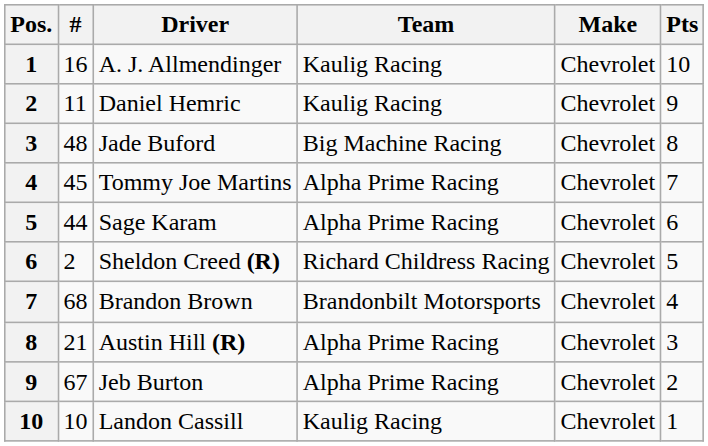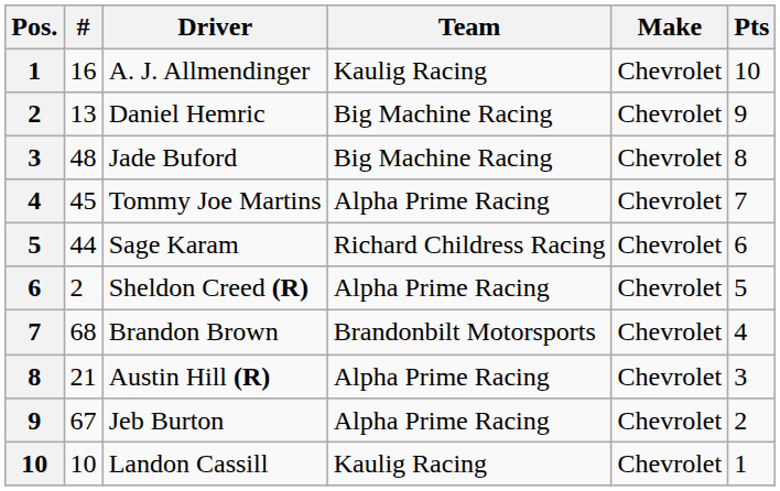Daniel Hemric | #: 11 -> 13
Daniel Hemric | Team: Kaulig Racing -> Big Machine Racing
Sage Karam | Team: Alpha Prime Racing -> Richard Childress Racing
Sheldon Creed (R) | Team: Richard Childress Racing -> Alpha Prime Racing
